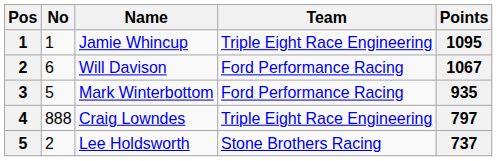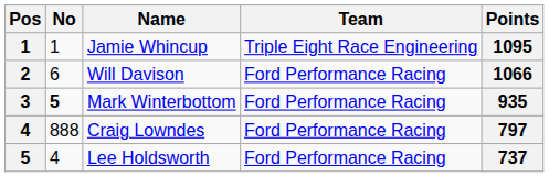Will Davison | Points: 1067 -> 1066
Mark Winterbottom | No: normal -> bold
Craig Lowndes | Team: Triple Eight Race Engineering -> Ford Performance Racing
Lee Holdsworth | No: 2 -> 4
Lee Holdsworth | Team: Stone Brothers Racing -> Ford Performance Racing
